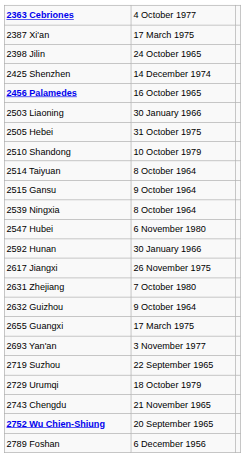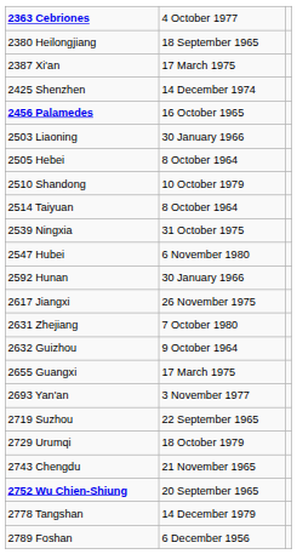+ row: 2380 Heilongjiang | 18 September 1965
- row: 2398 Jilin | 24 October 1965
2505 Hebei | column 2: 31 October 1975 -> 8 October 1964
- row: 2515 Gansu | 9 October 1964
2539 Ningxia | column 2: 8 October 1964 -> 31 October 1975
+ row: 2778 Tangshan | 14 December 1979
